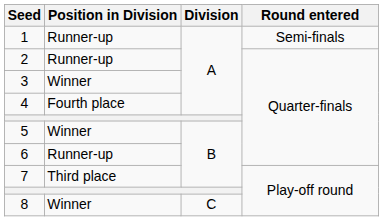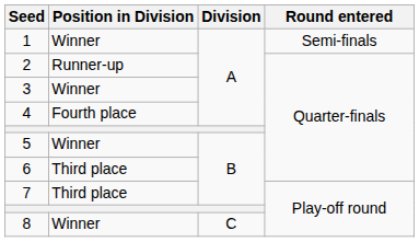1 | Position in Division: Runner-up -> Winner
6 | Position in Division: Runner-up -> Third place
